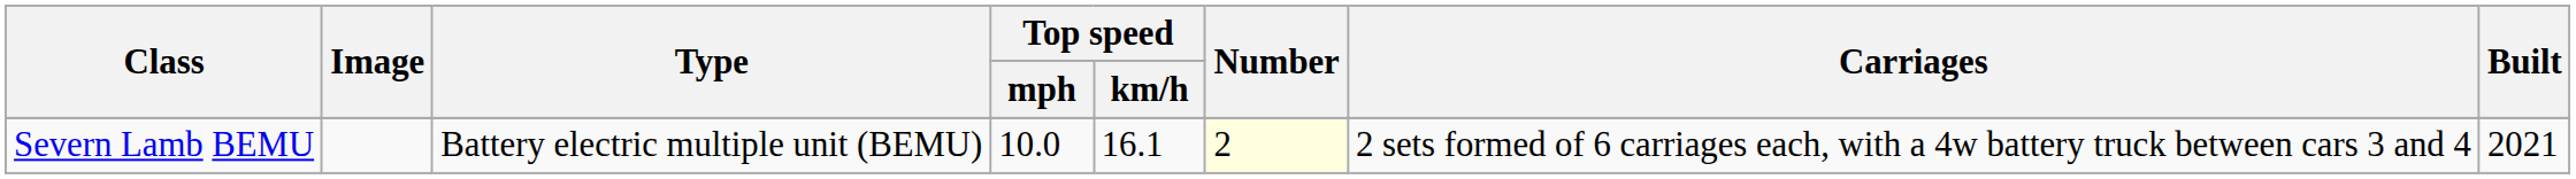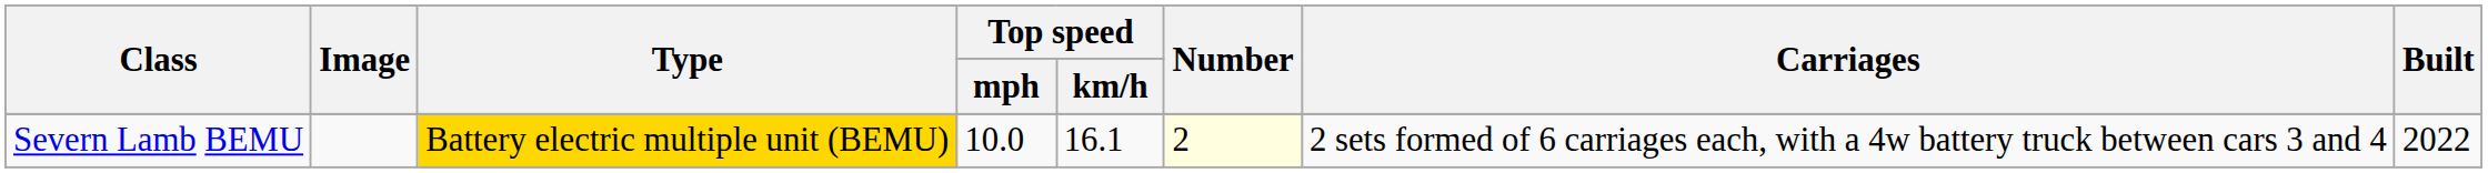Severn Lamb BEMU | Type: no background -> gold background
Severn Lamb BEMU | Built: 2021 -> 2022
